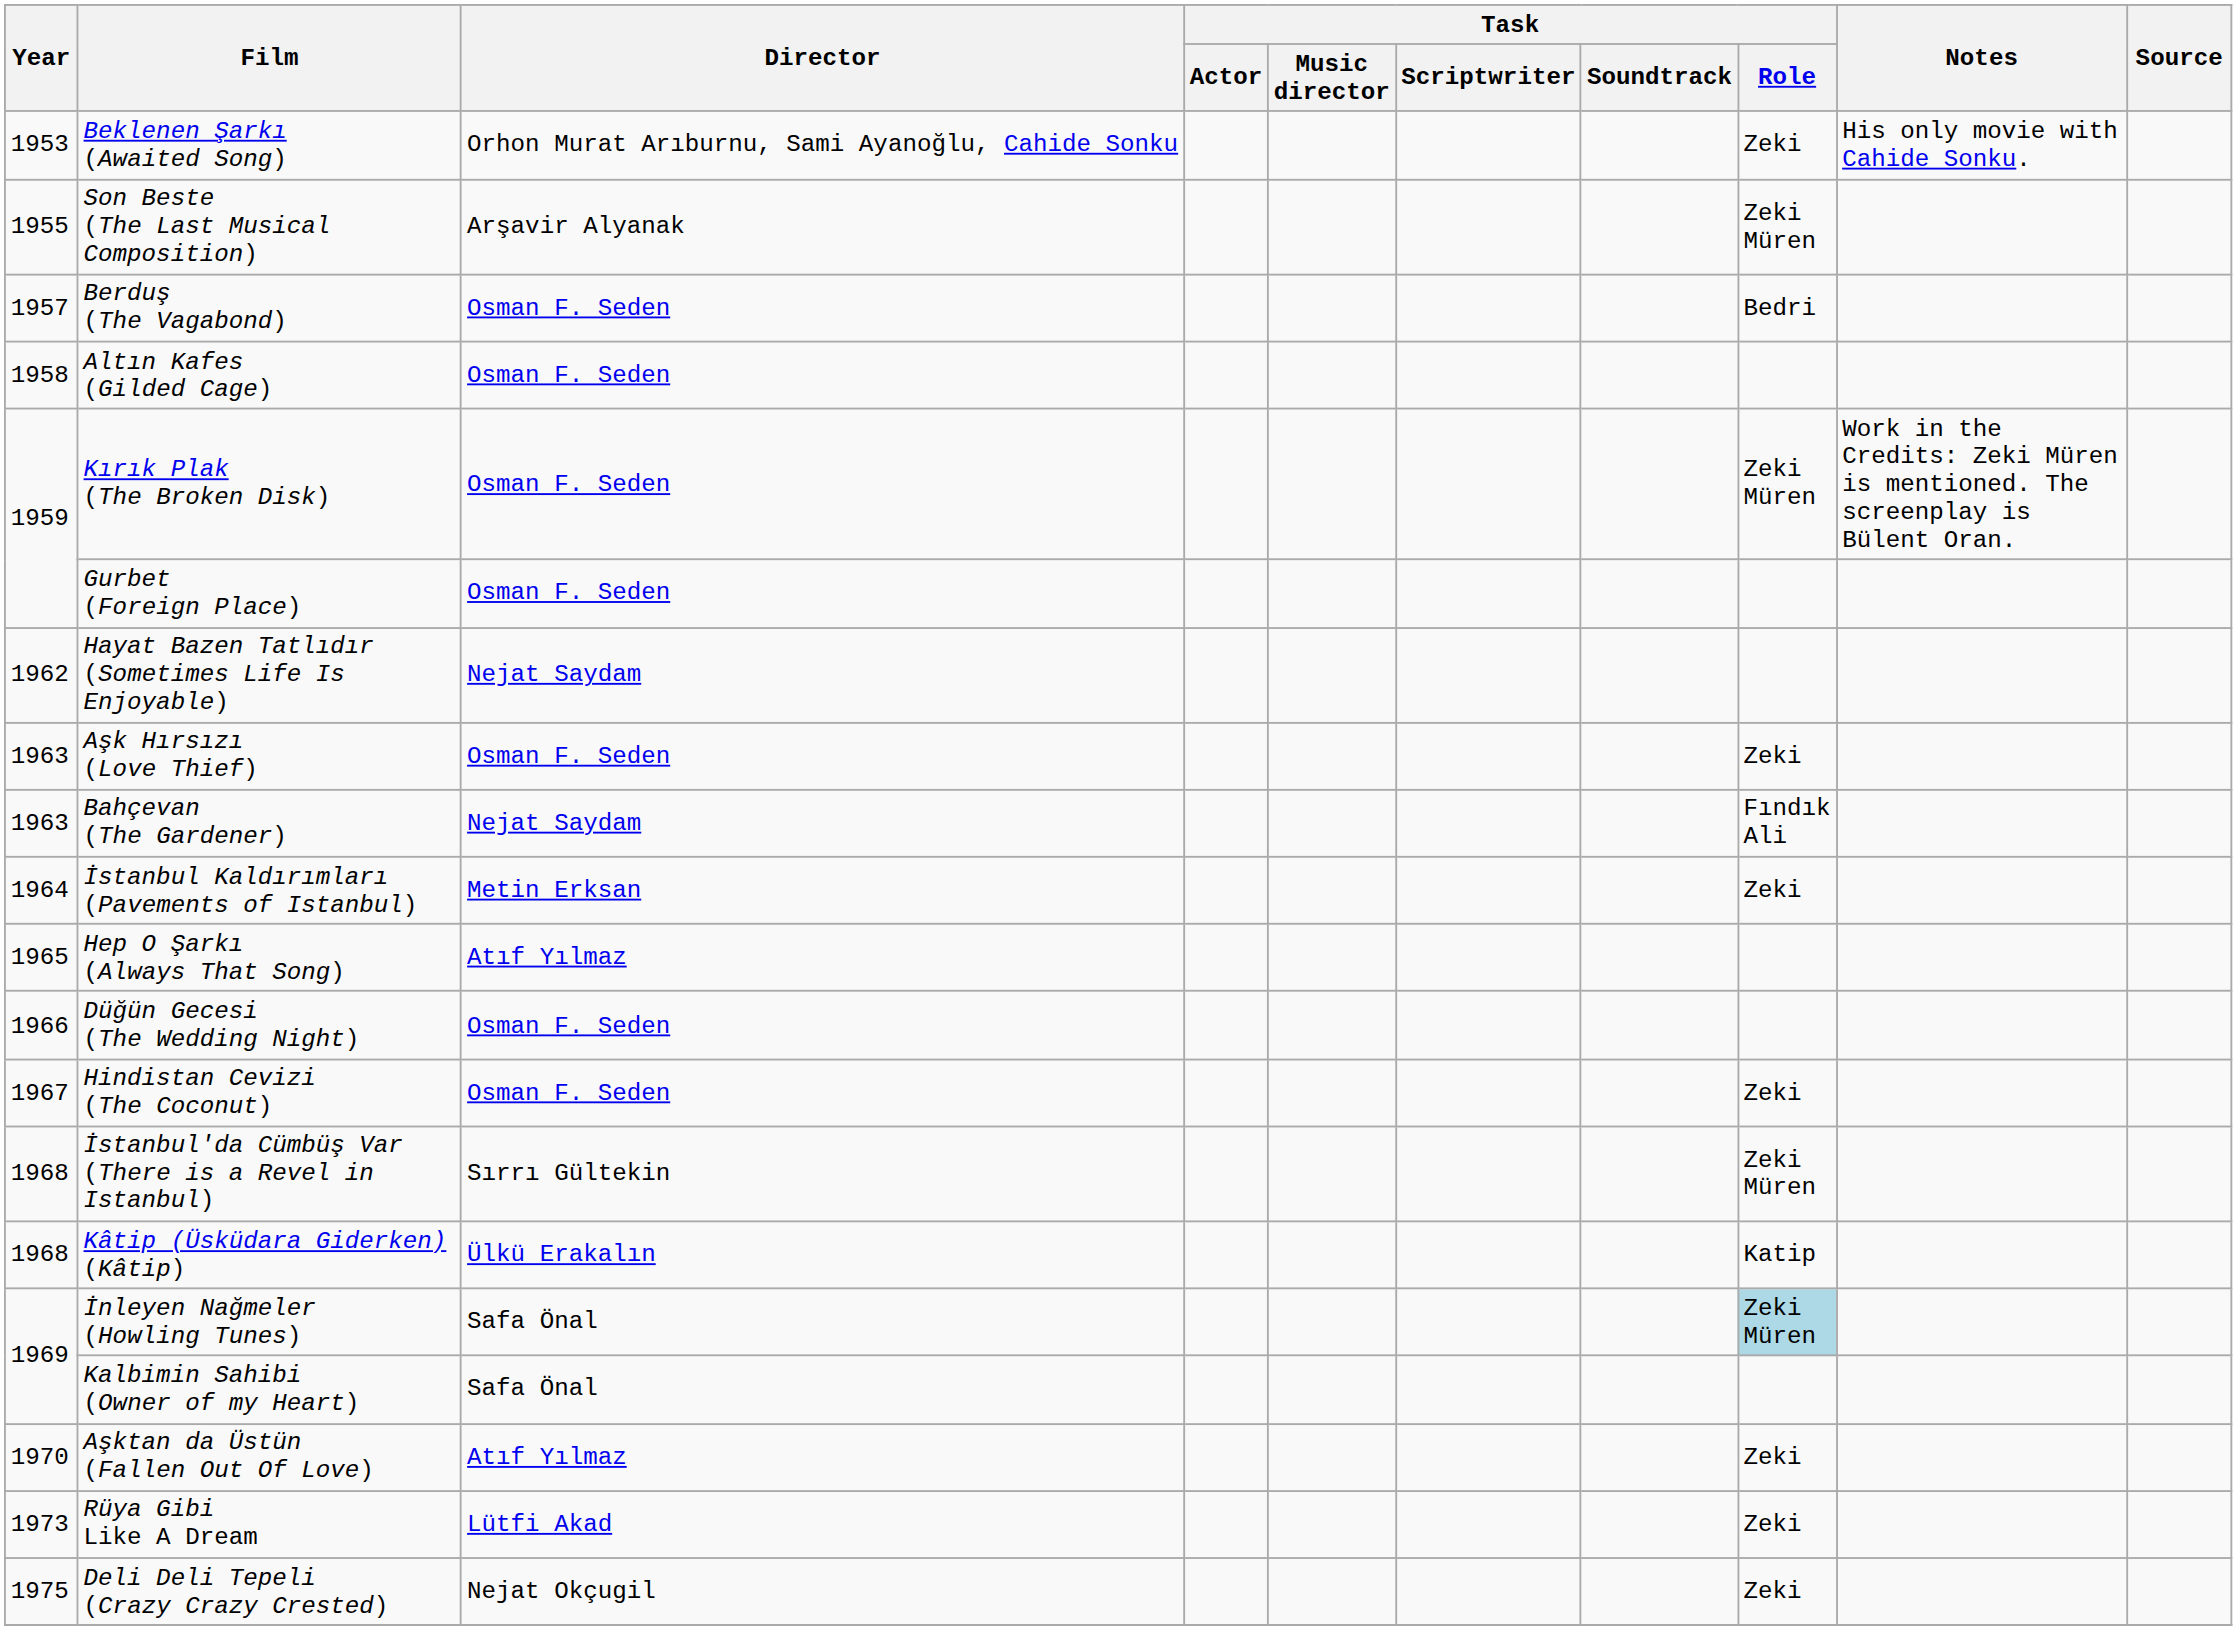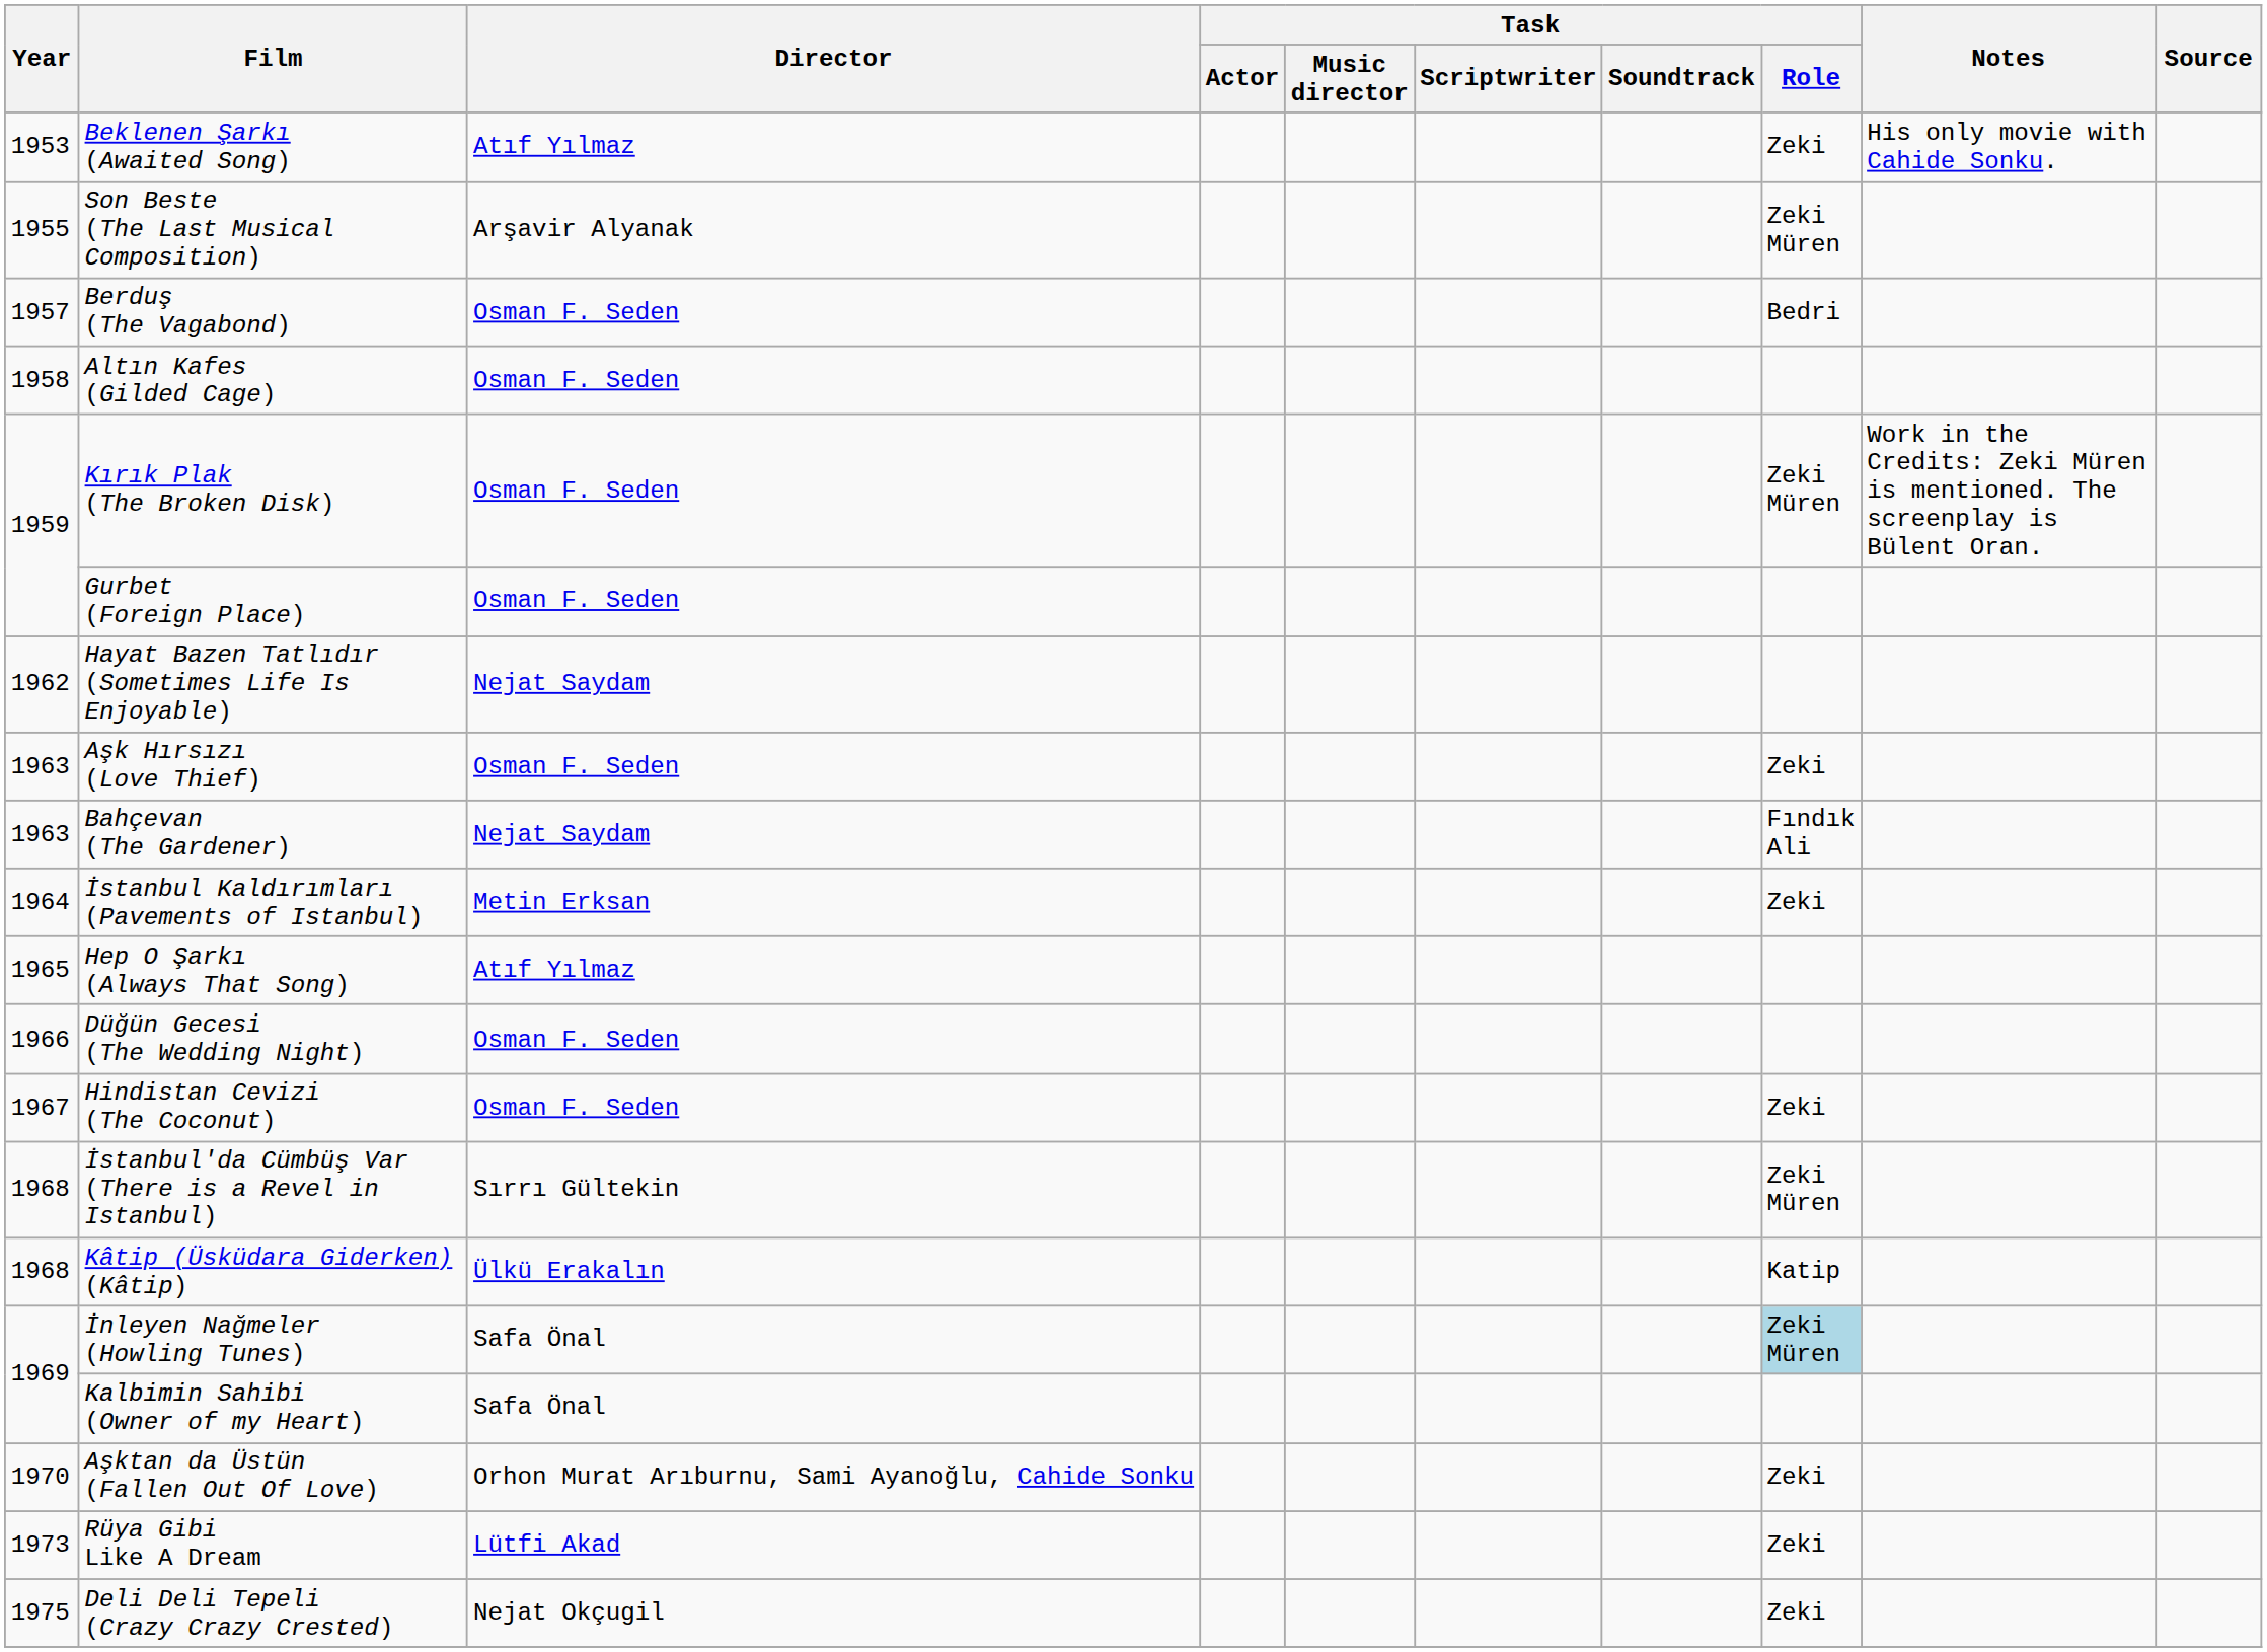Beklenen Şarkı (Awaited Song) | Director: Orhon Murat Arıburnu, Sami Ayanoğlu, Cahide Sonku -> Atıf Yılmaz
Aşktan da Üstün (Fallen Out Of Love) | Director: Atıf Yılmaz -> Orhon Murat Arıburnu, Sami Ayanoğlu, Cahide Sonku
